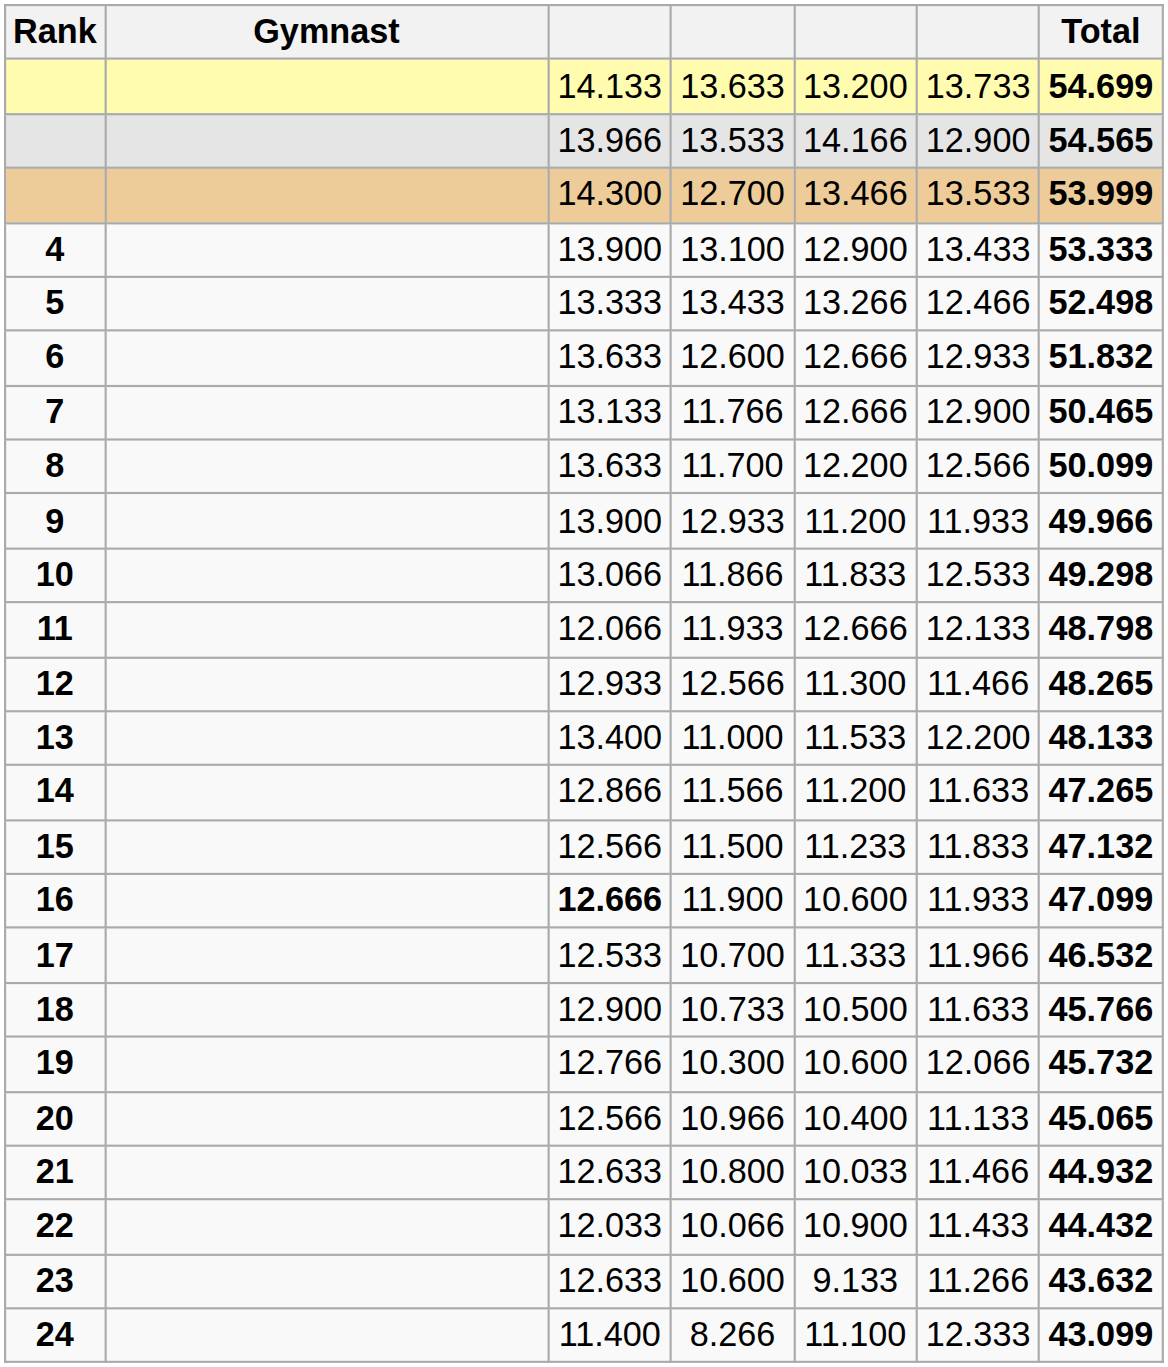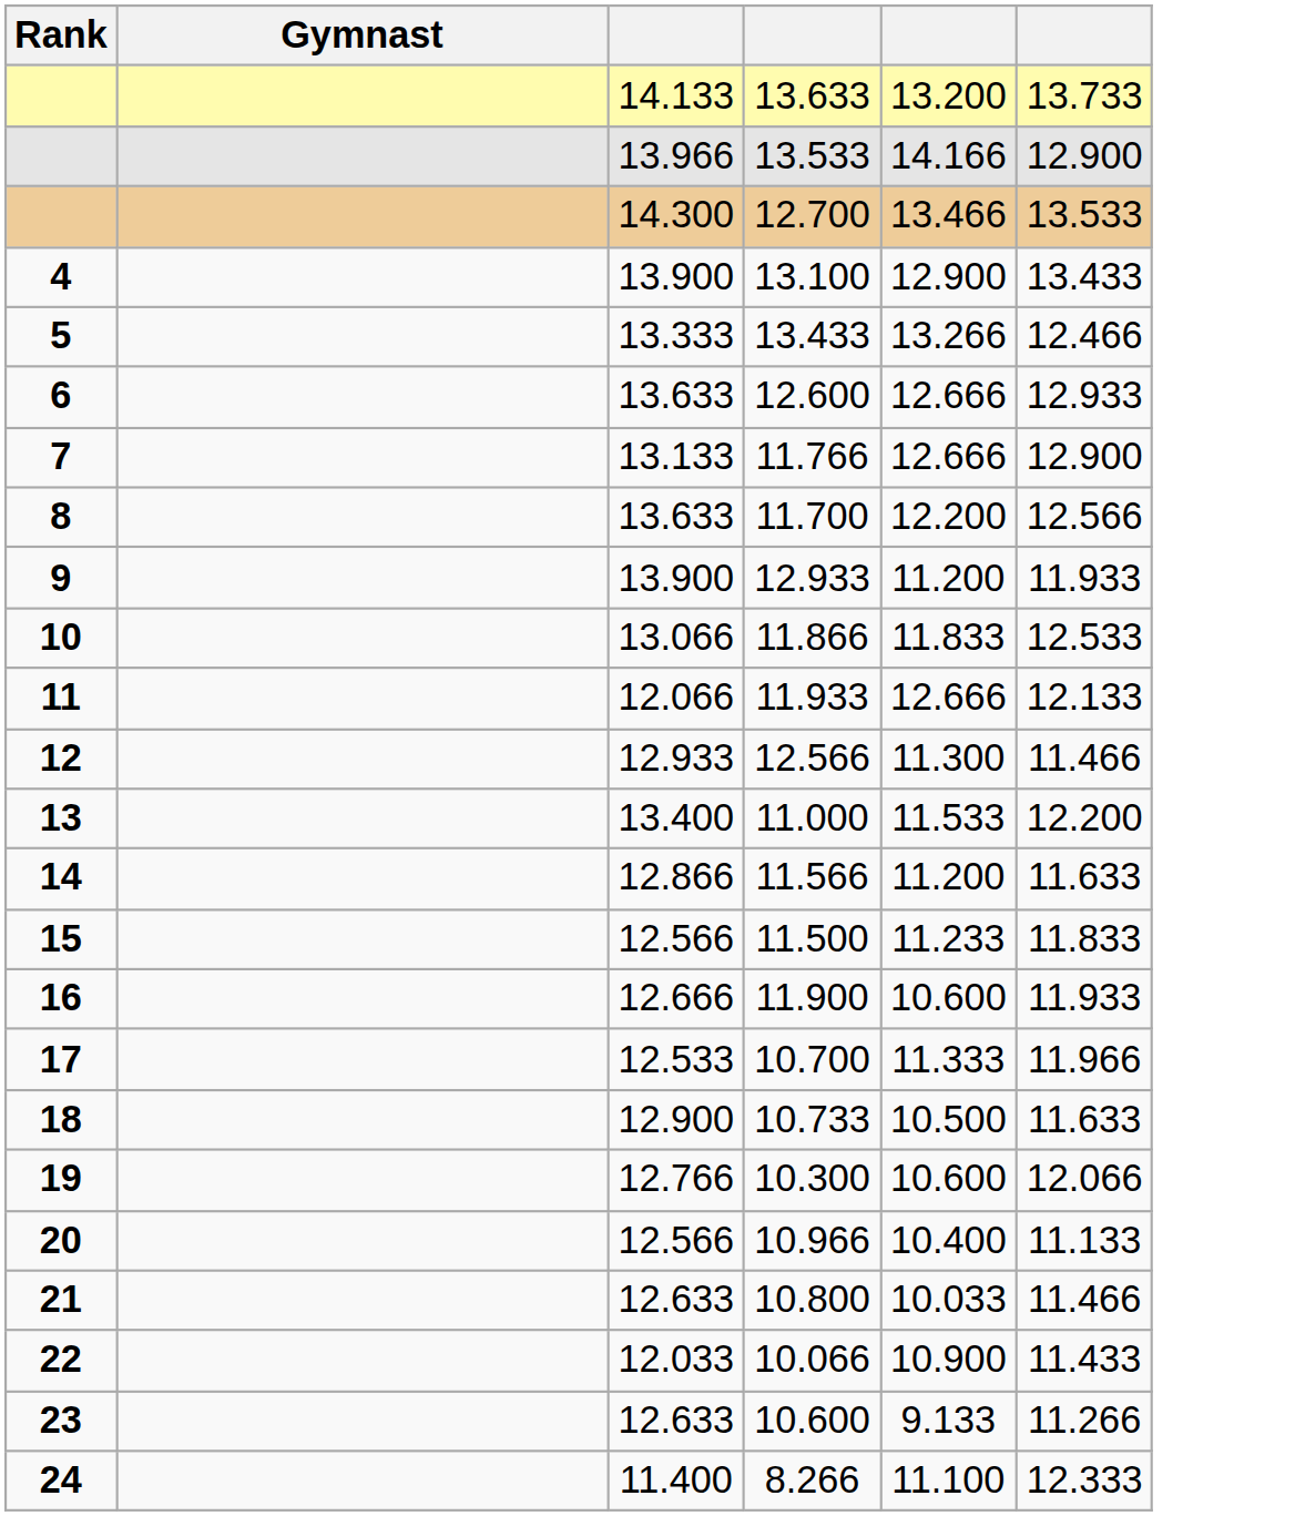- column: Total | 54.699 | 54.565 | 53.999 | 53.333 | 52.498 | 51.832 | 50.465 | 50.099 | 49.966 | 49.298 | 48.798 | 48.265 | 48.133 | 47.265 | 47.132 | 47.099 | 46.532 | 45.766 | 45.732 | 45.065 | 44.932 | 44.432 | 43.632 | 43.099
11.900 | column 3: bold -> normal
